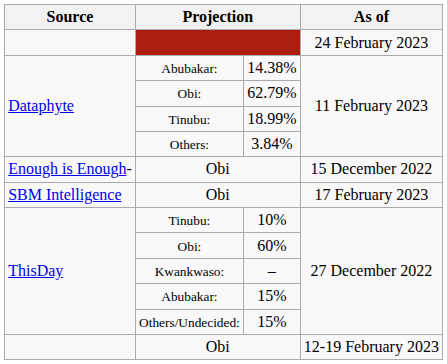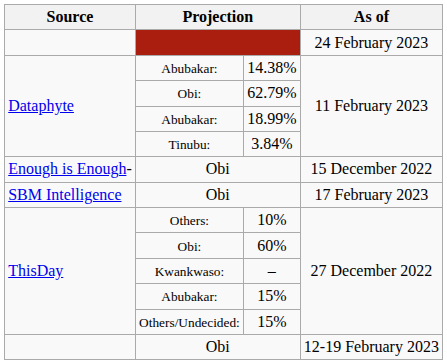18.99% | column 2: Tinubu: -> Abubakar:
3.84% | column 2: Others: -> Tinubu:
10% | column 2: Tinubu: -> Others:
